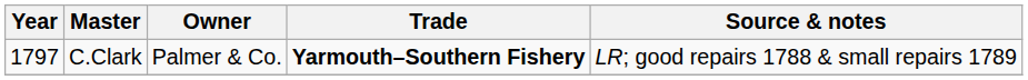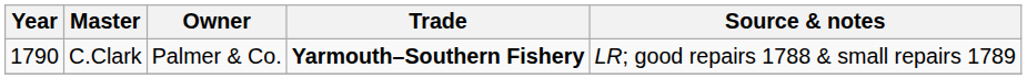C.Clark | Year: 1797 -> 1790
